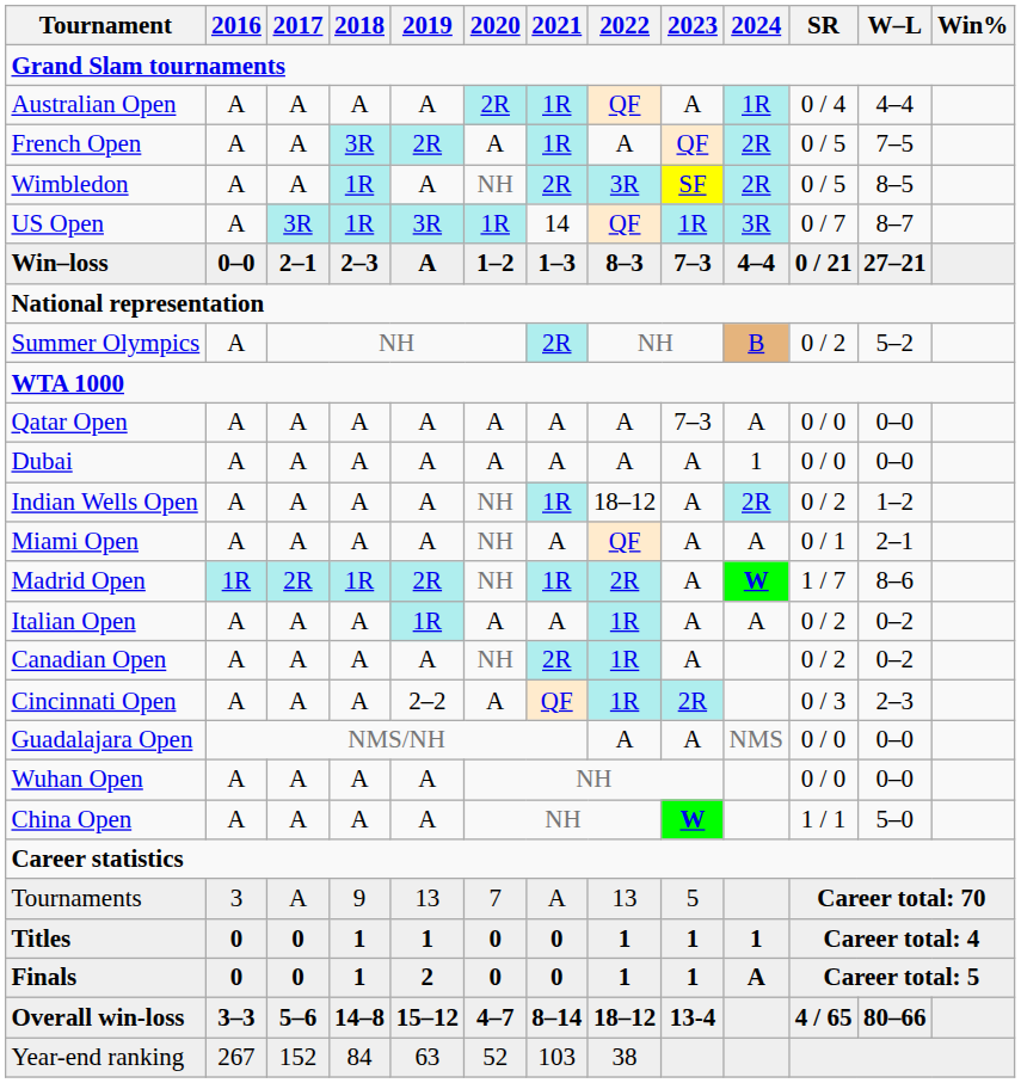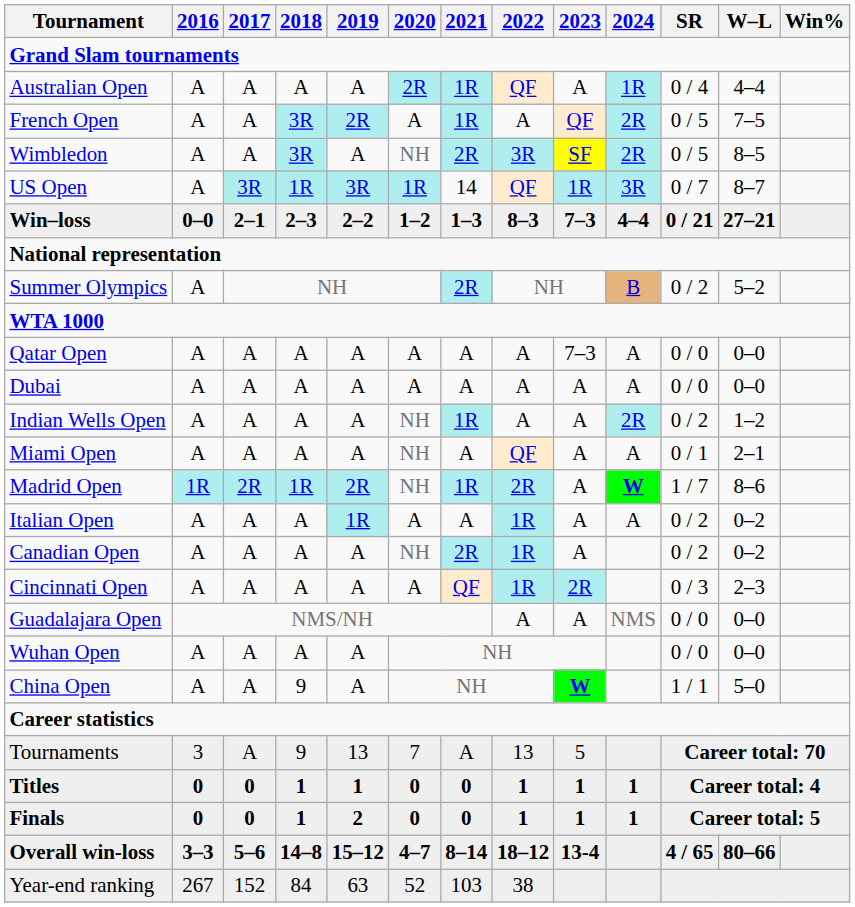Wimbledon | 2018: 1R -> 3R
Win–loss | 2019: A -> 2–2
Dubai | 2024: 1 -> A
Indian Wells Open | 2022: 18–12 -> A
Cincinnati Open | 2019: 2–2 -> A
China Open | 2018: A -> 9
Finals | 2024: A -> 1
